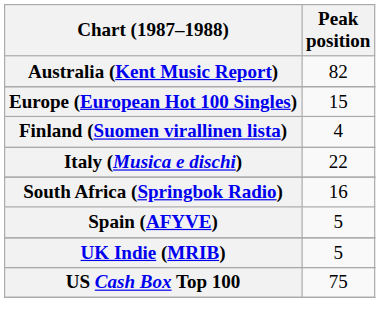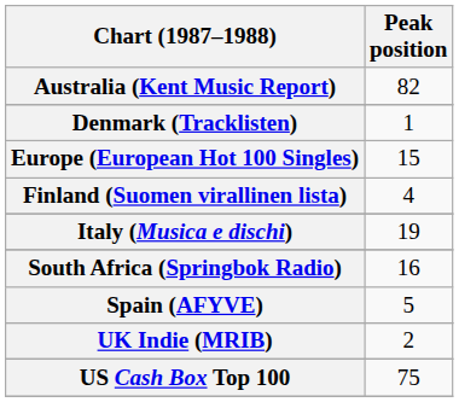+ row: Denmark (Tracklisten) | 1
Italy (Musica e dischi) | Peak position: 22 -> 19
UK Indie (MRIB) | Peak position: 5 -> 2
